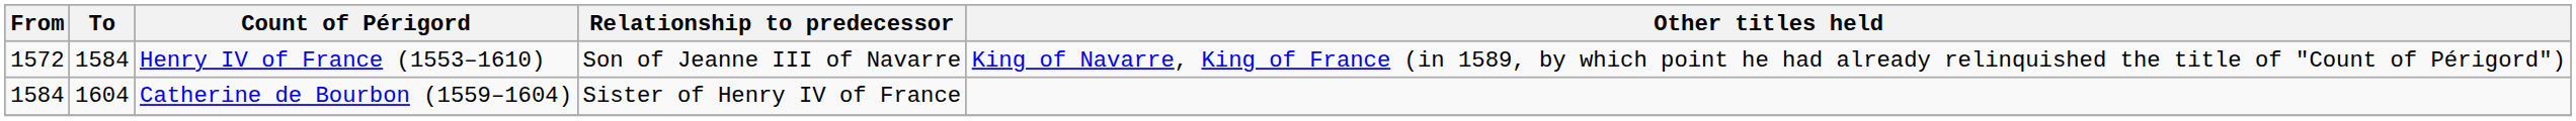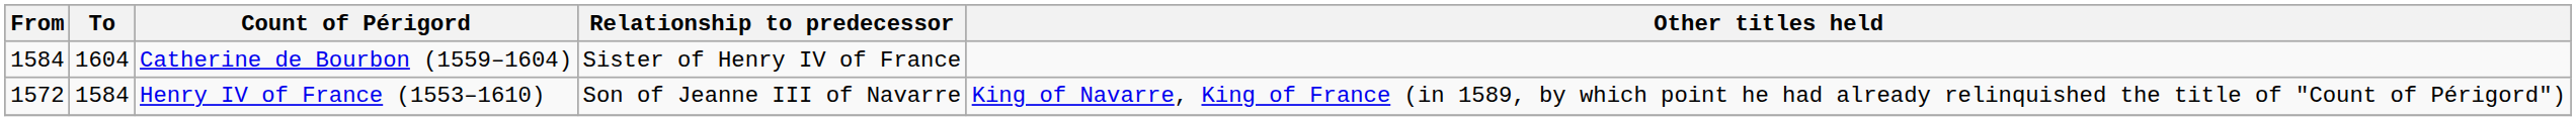rows swapped: Henry IV of France (1553–1610) <-> Catherine de Bourbon (1559–1604)
